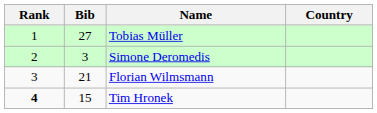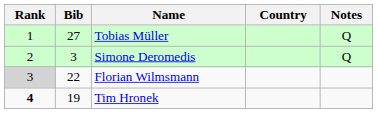+ column: Notes | Q | Q
Florian Wilmsmann | Rank: no background -> lightgrey background
Florian Wilmsmann | Bib: 21 -> 22
Tim Hronek | Bib: 15 -> 19
